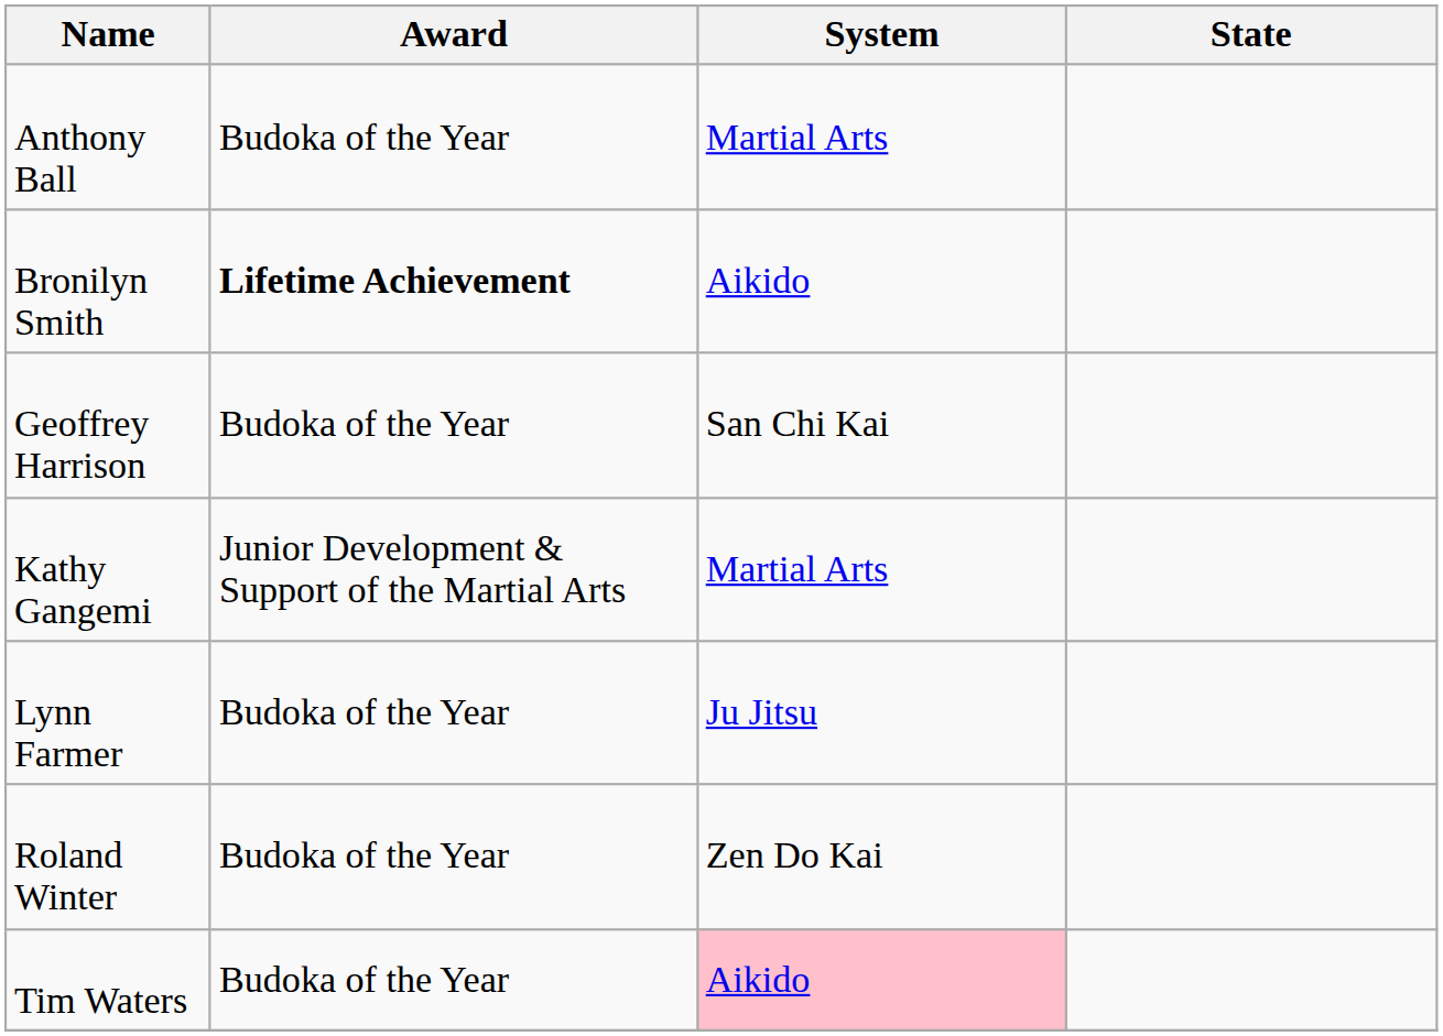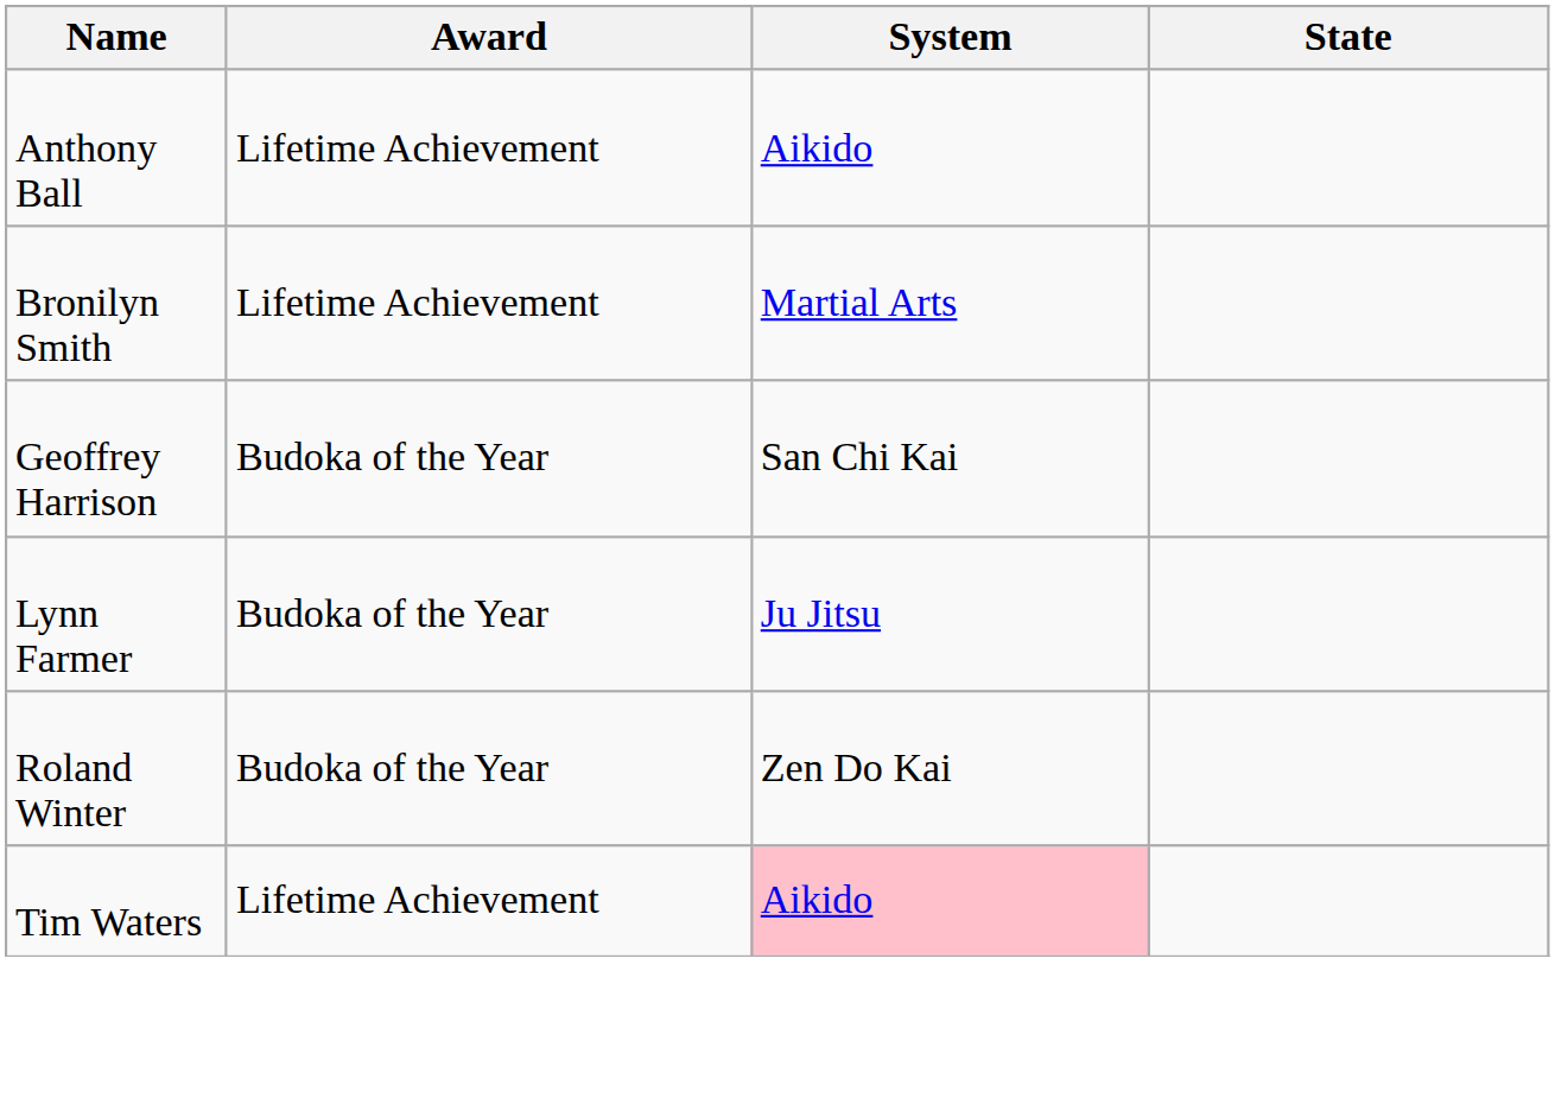Anthony Ball | Award: Budoka of the Year -> Lifetime Achievement
Anthony Ball | System: Martial Arts -> Aikido
Bronilyn Smith | Award: bold -> normal
Bronilyn Smith | System: Aikido -> Martial Arts
- row: Kathy Gangemi | Junior Development & Support of the Martial Arts | Martial Arts
Tim Waters | Award: Budoka of the Year -> Lifetime Achievement
